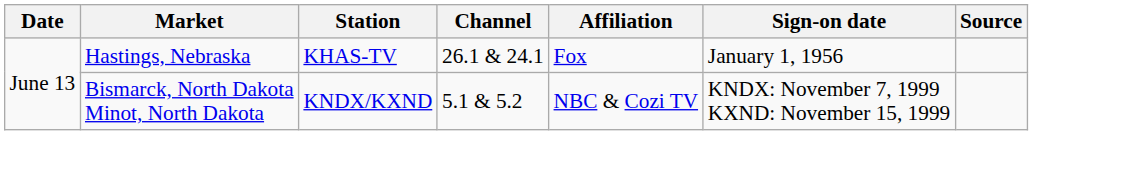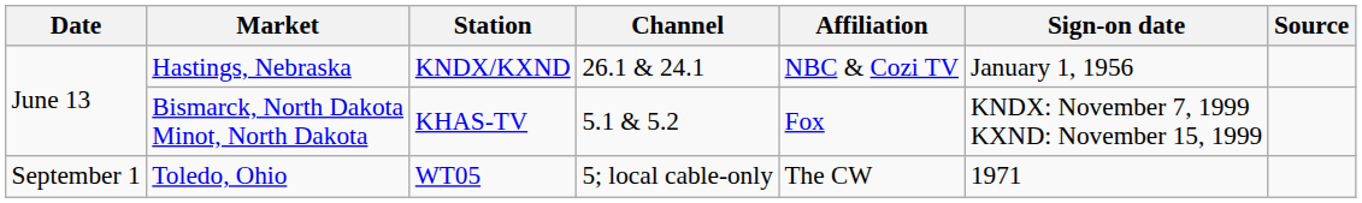Hastings, Nebraska | Station: KHAS-TV -> KNDX/KXND
Hastings, Nebraska | Affiliation: Fox -> NBC & Cozi TV
Bismarck, North Dakota Minot, North Dakota | Station: KNDX/KXND -> KHAS-TV
Bismarck, North Dakota Minot, North Dakota | Affiliation: NBC & Cozi TV -> Fox
+ row: September 1 | Toledo, Ohio | WT05 | 5; local cable-only | The CW | 1971
